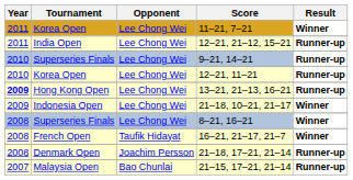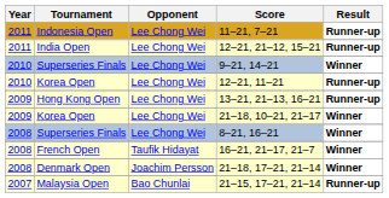11–21, 7–21 | Tournament: Korea Open -> Indonesia Open
11–21, 7–21 | Result: Winner -> Runner-up
9–21, 14–21 | Result: Runner-up -> Winner
13–21, 21–13, 16–21 | Year: bold -> normal
21–18, 10–21, 21–17 | Tournament: Indonesia Open -> Korea Open
21–18, 17–21, 21–14 | Result: Runner-up -> Winner
